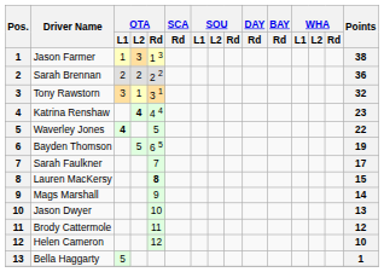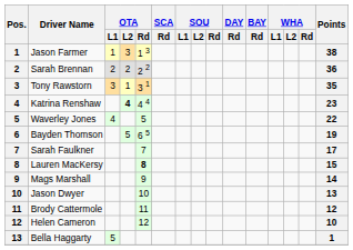Tony Rawstorn | Points: 32 -> 35
Waverley Jones | OTA / L1: bold -> normal
